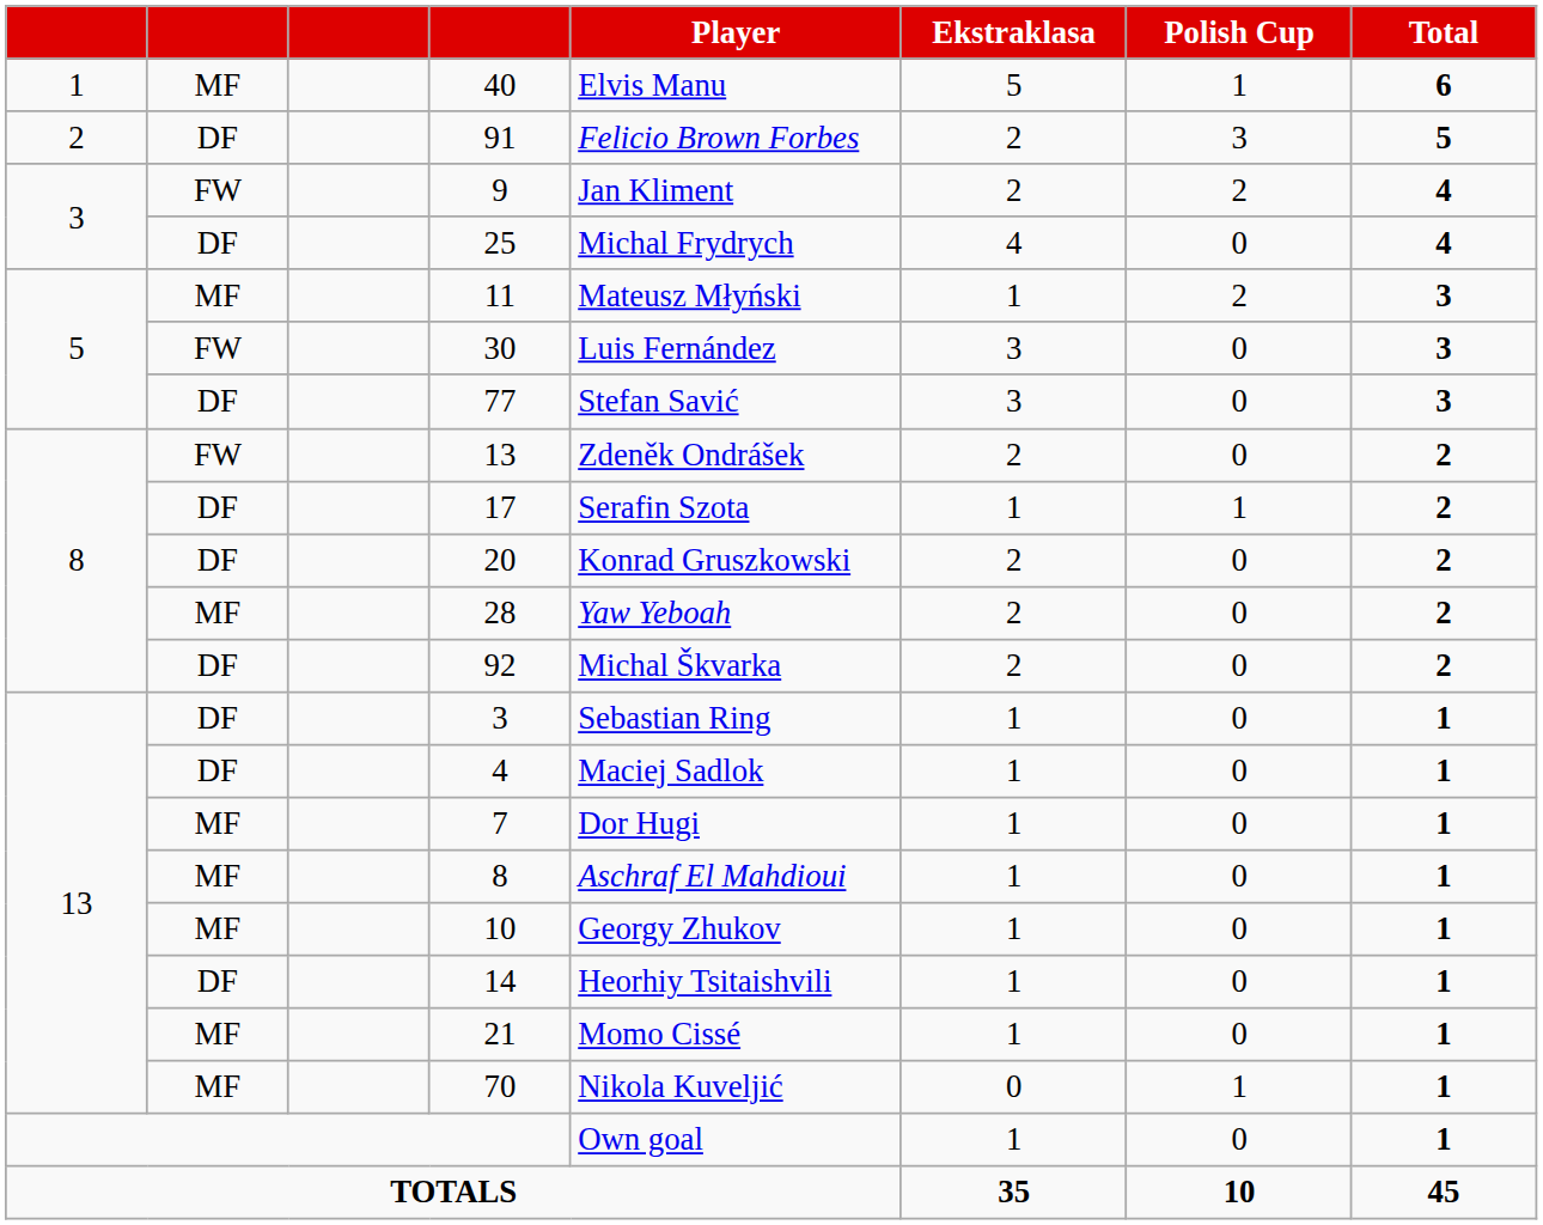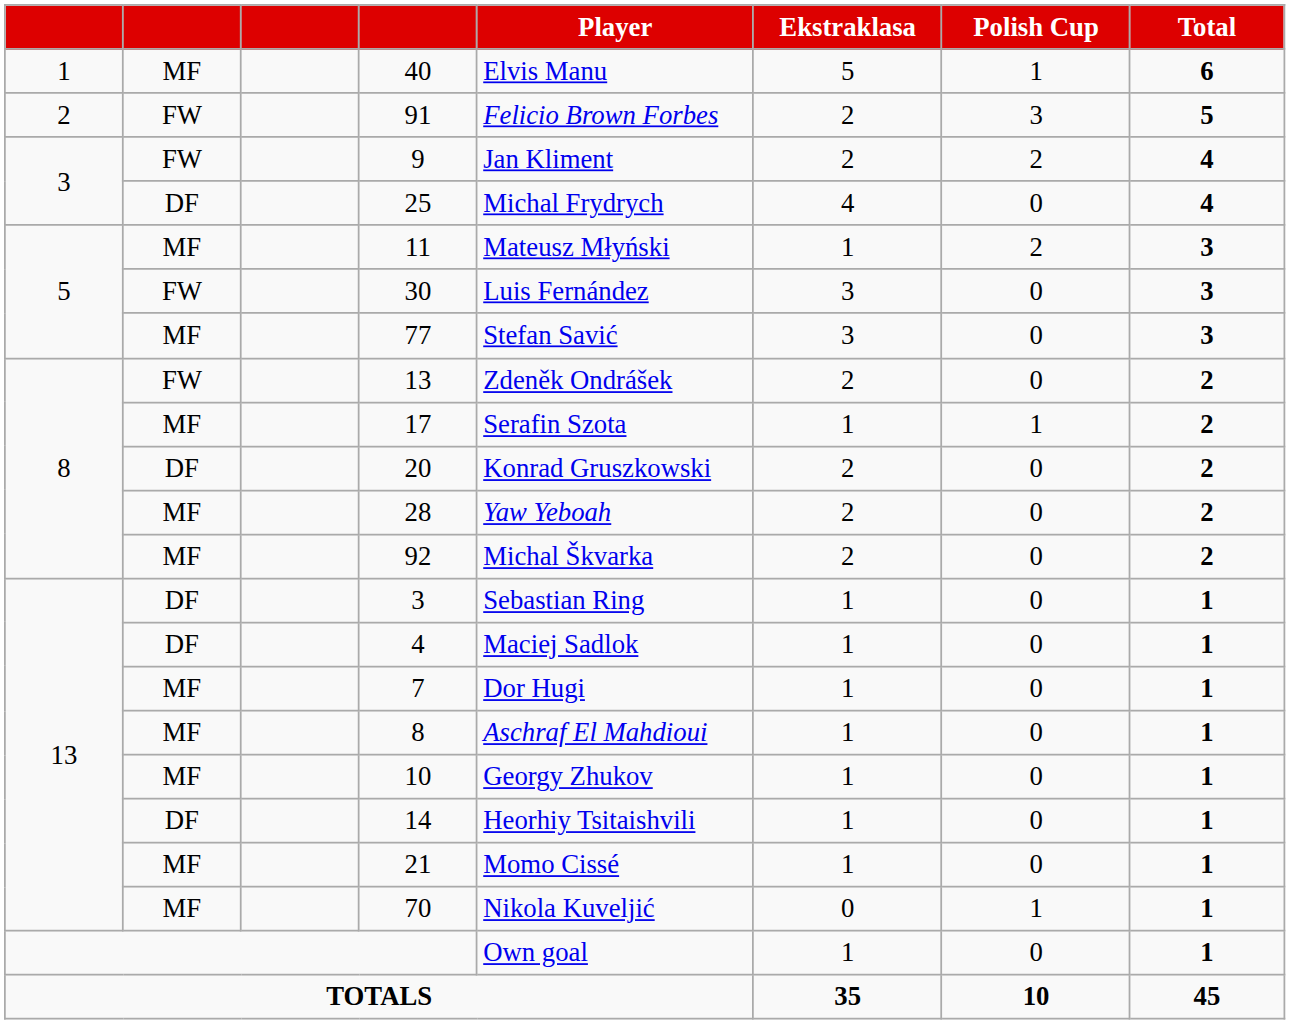91 | column 2: DF -> FW
77 | column 2: DF -> MF
17 | column 2: DF -> MF
92 | column 2: DF -> MF
